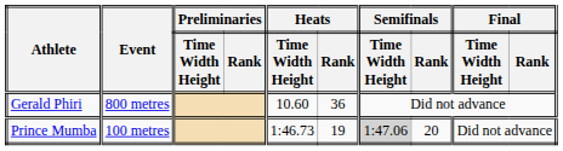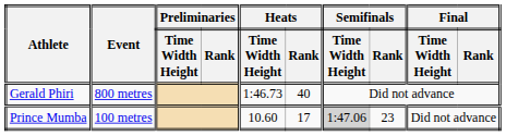Gerald Phiri | Heats / Time Width Height: 10.60 -> 1:46.73
Gerald Phiri | Heats / Rank: 36 -> 40
Prince Mumba | Heats / Time Width Height: 1:46.73 -> 10.60
Prince Mumba | Heats / Rank: 19 -> 17
Prince Mumba | Semifinals / Rank: 20 -> 23
